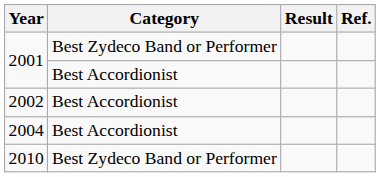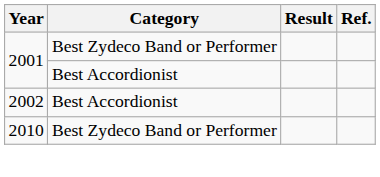- row: 2004 | Best Accordionist
